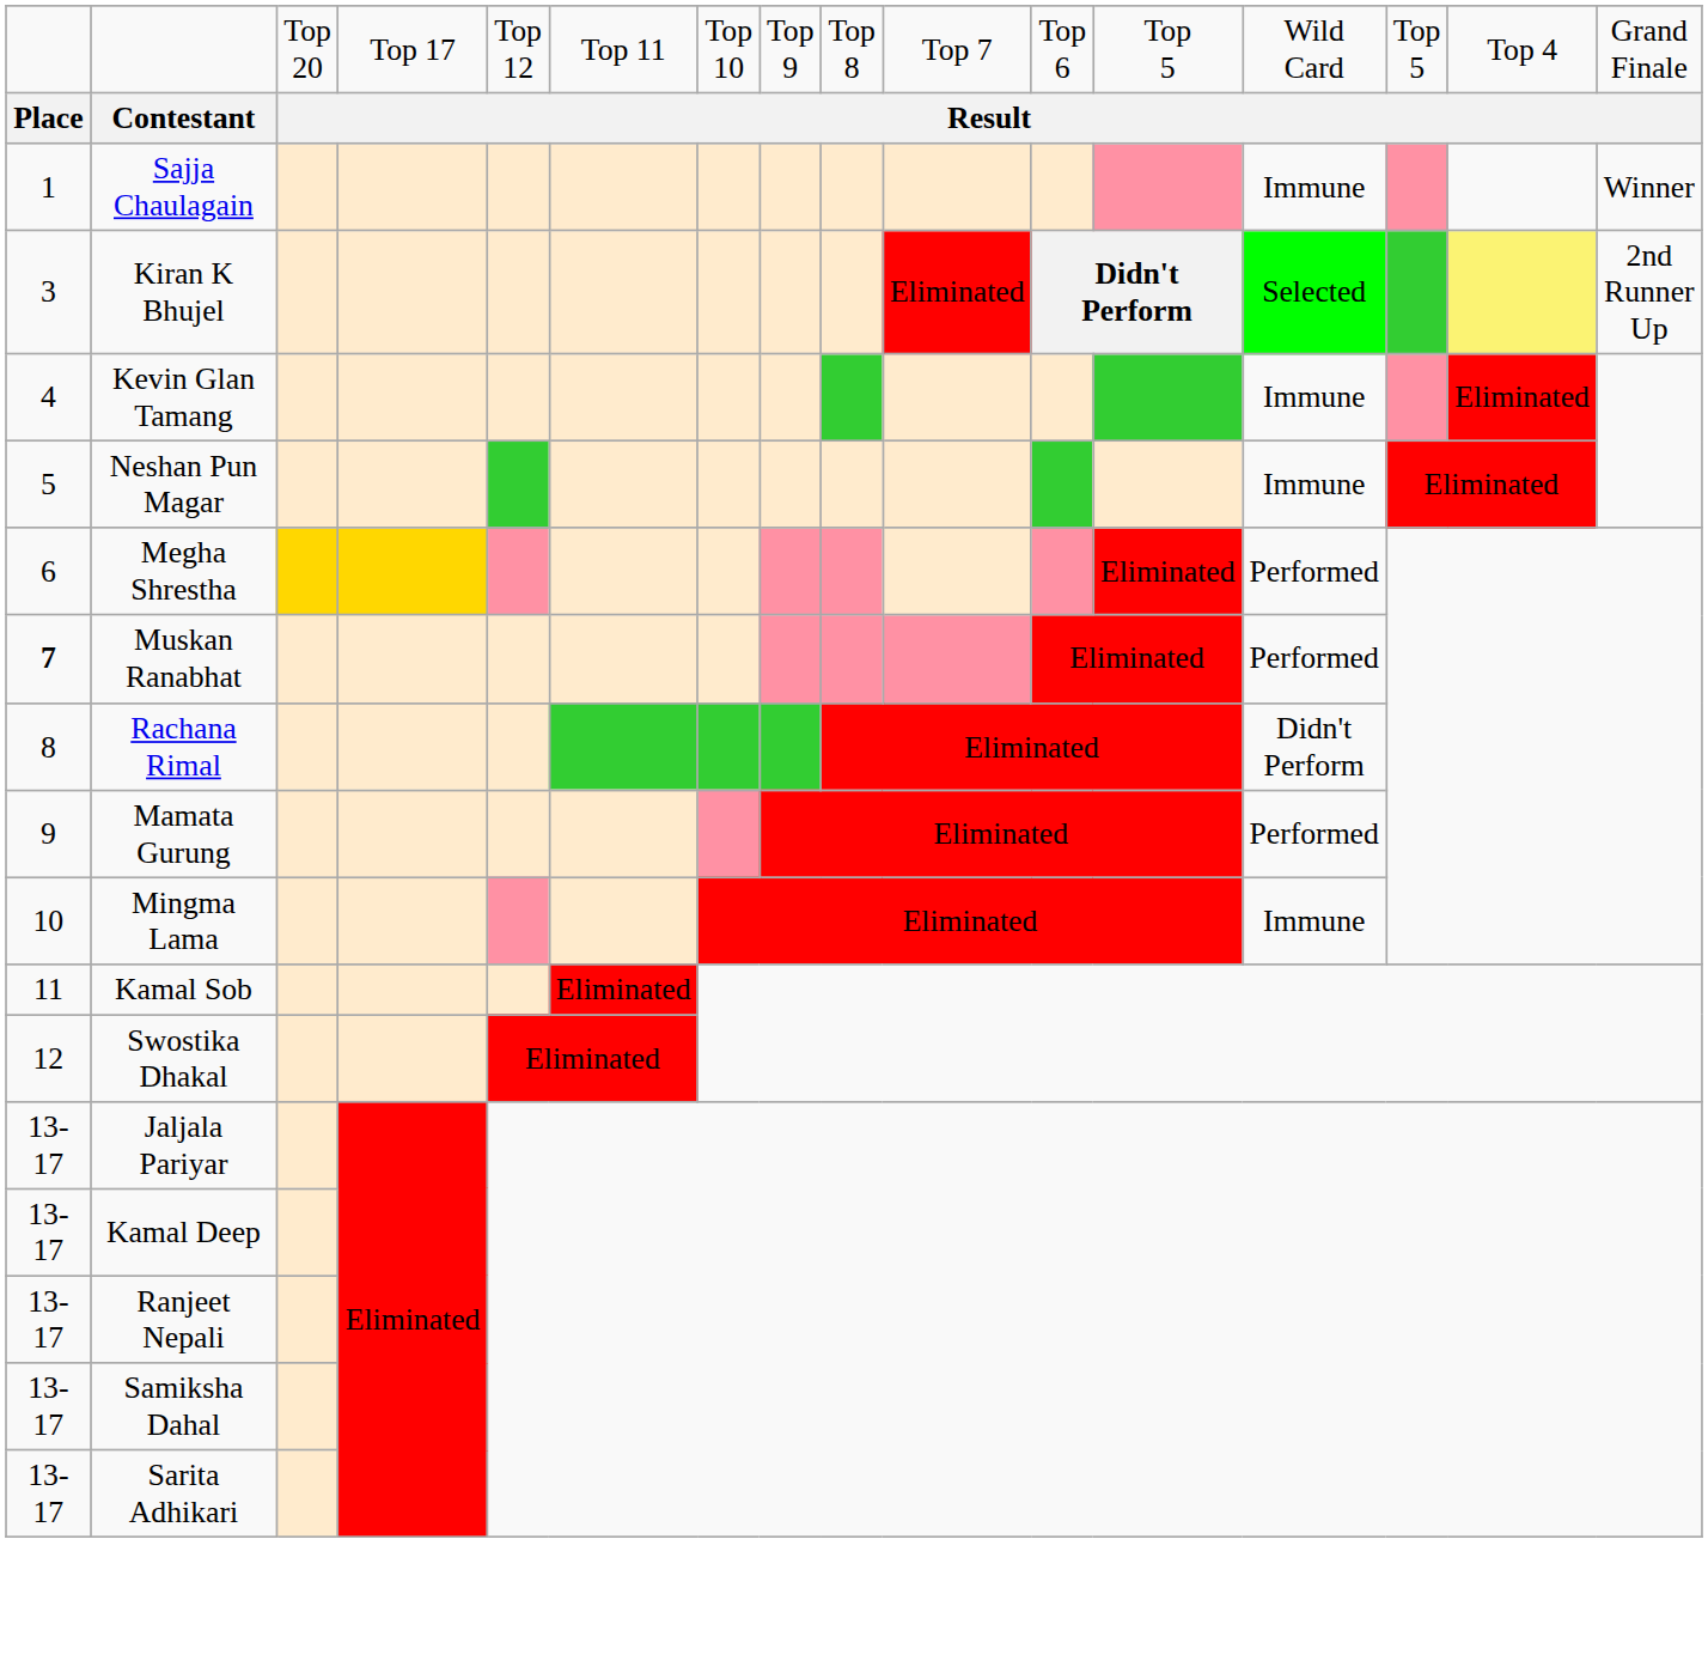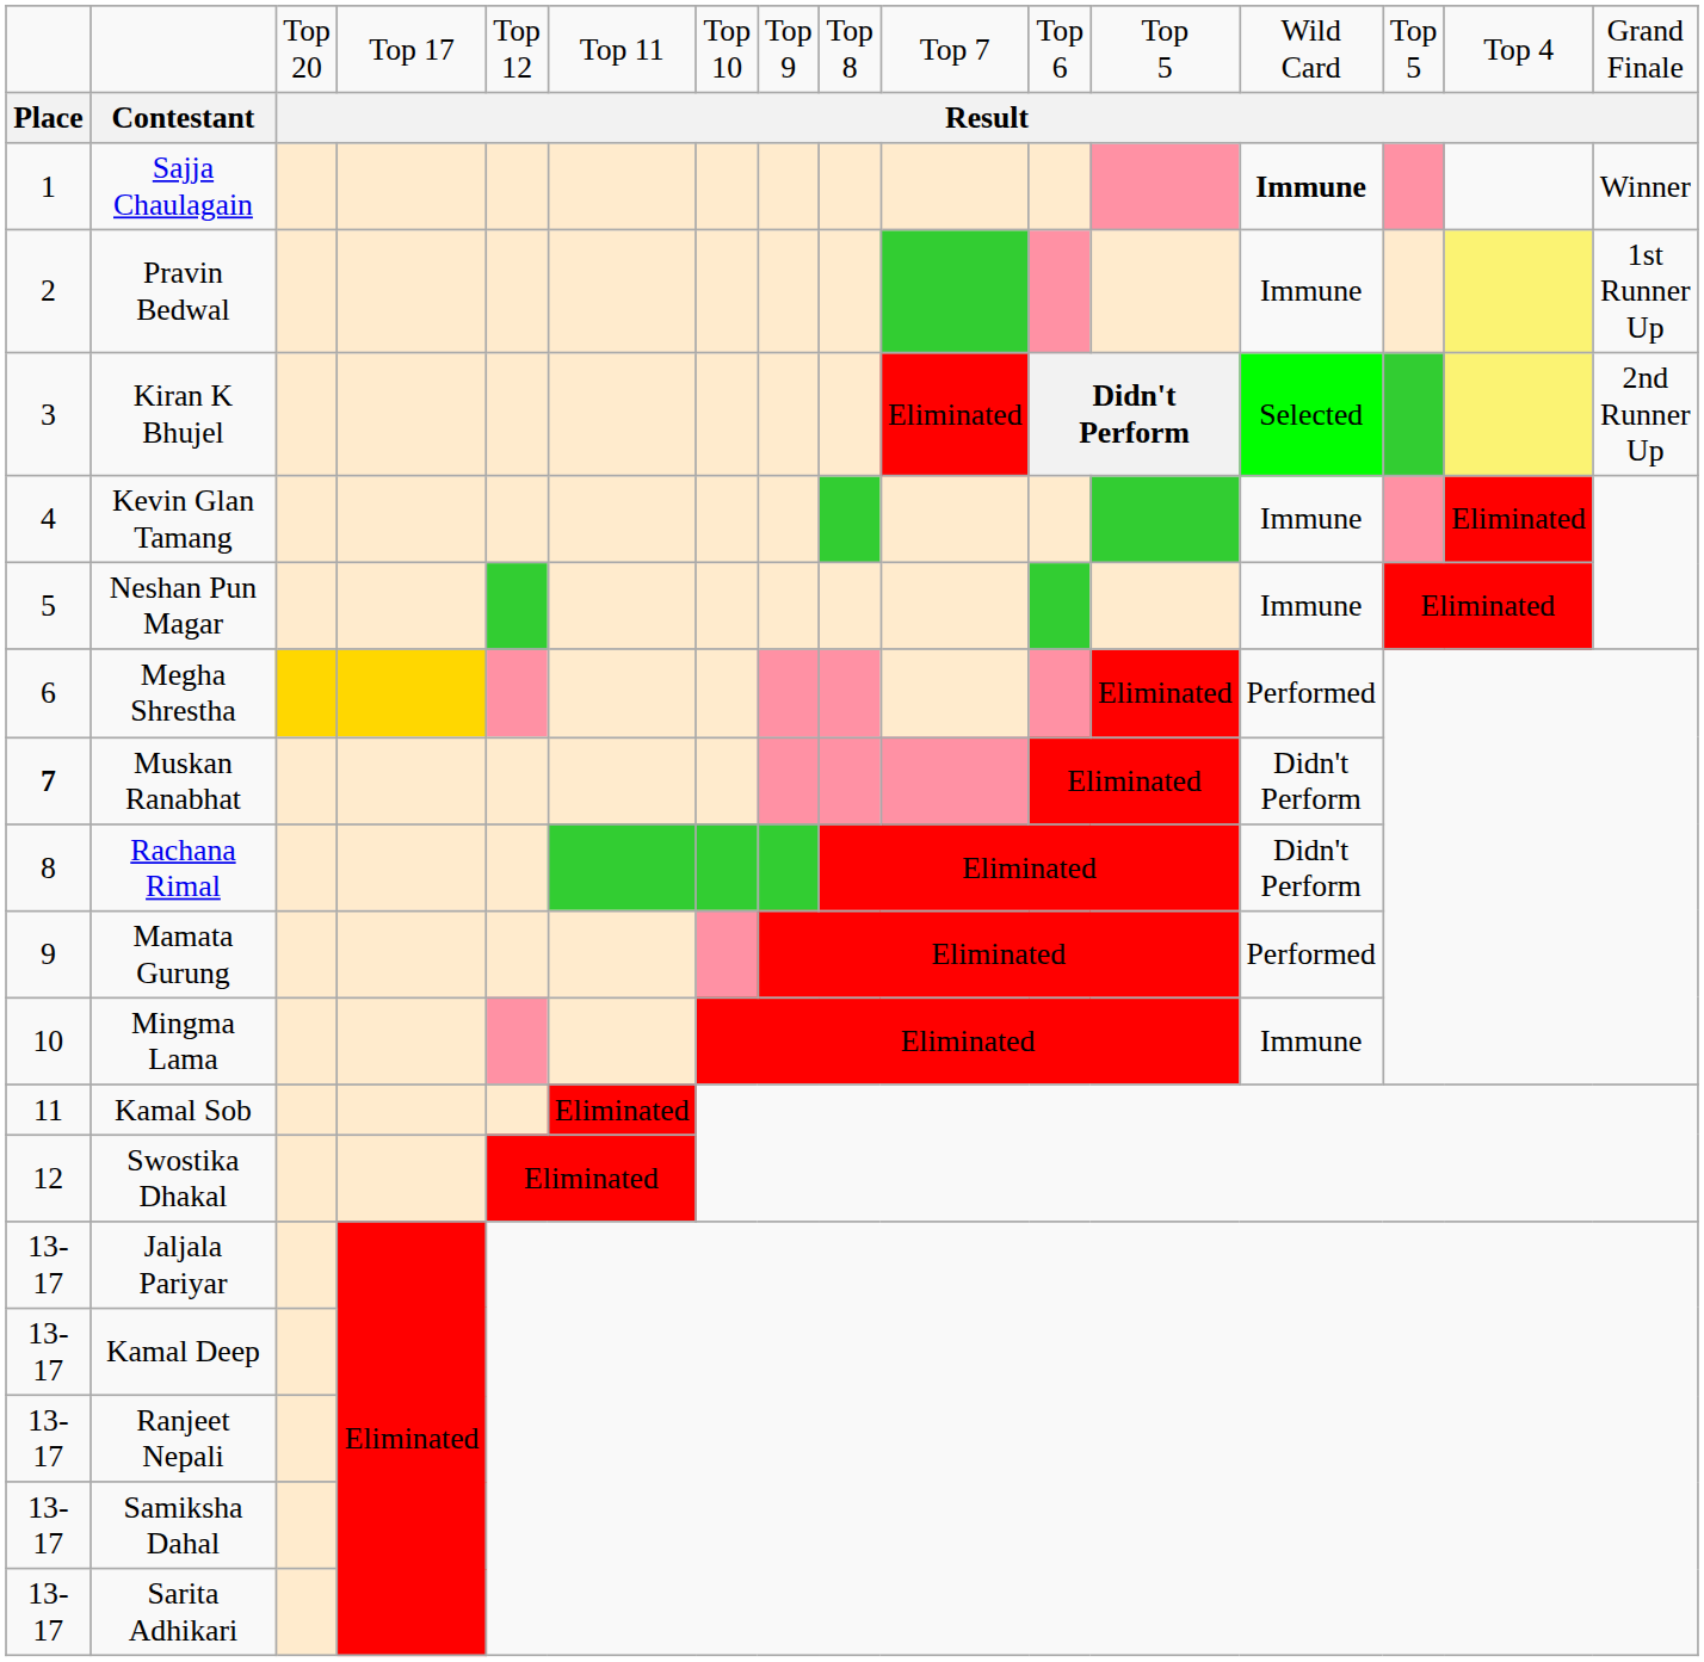Sajja Chaulagain | column 13: normal -> bold
+ row: 2 | Pravin Bedwal | Immune | 1st Runner Up
Muskan Ranabhat | column 13: Performed -> Didn't Perform
